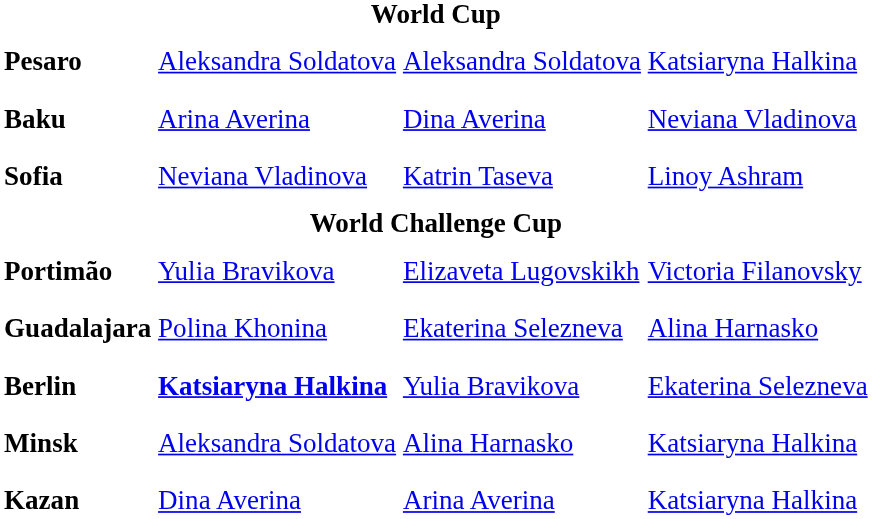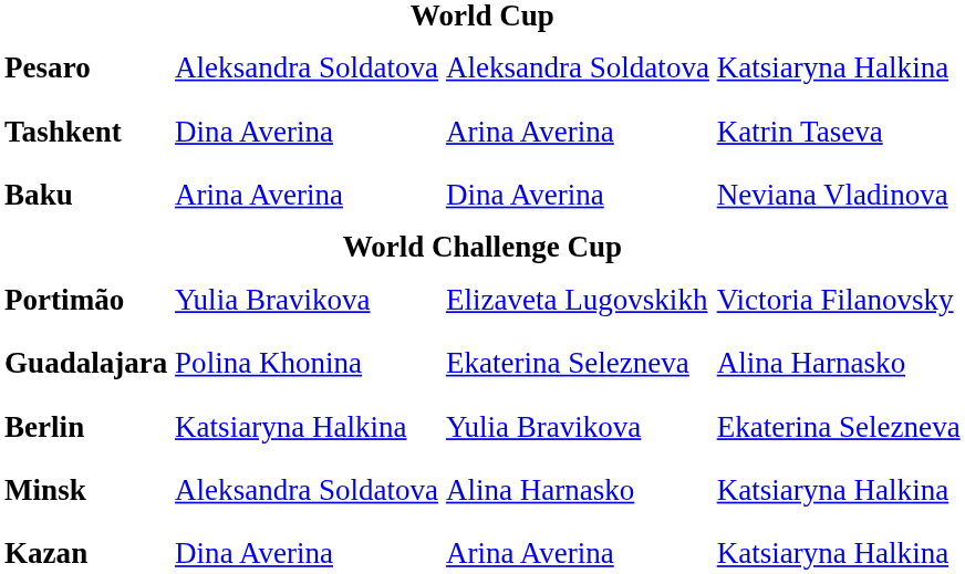+ row: Tashkent | Dina Averina | Arina Averina | Katrin Taseva
- row: Sofia | Neviana Vladinova | Katrin Taseva | Linoy Ashram
Berlin | column 2: bold -> normal
